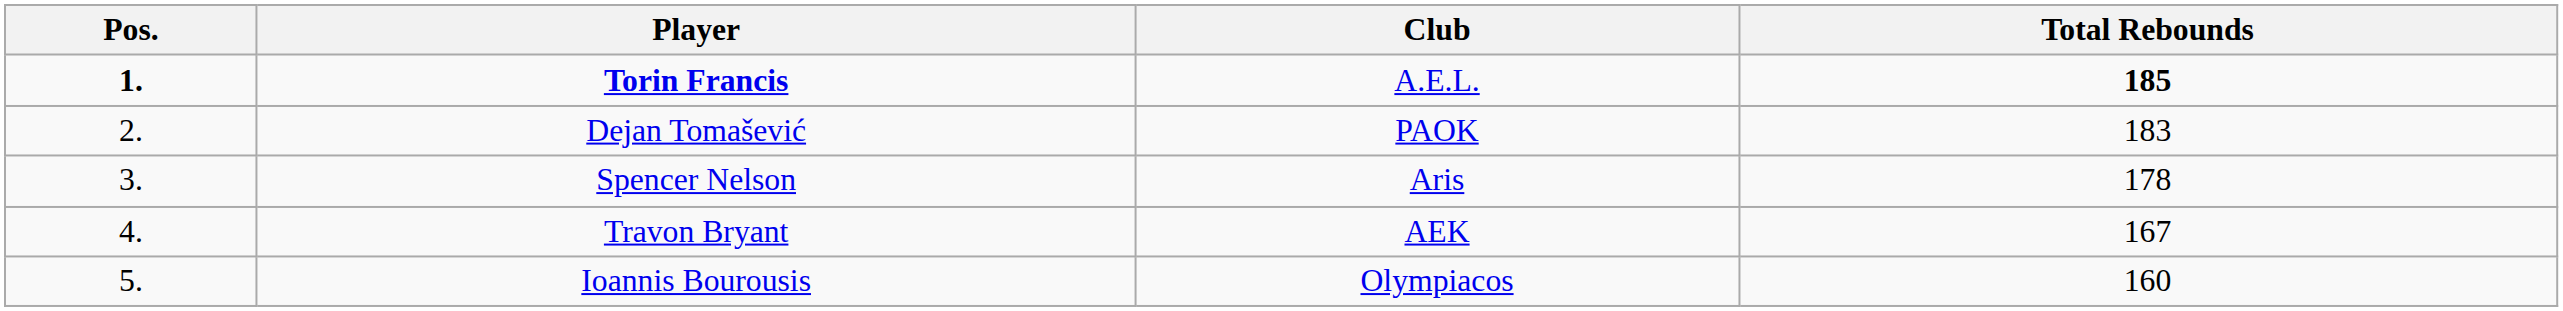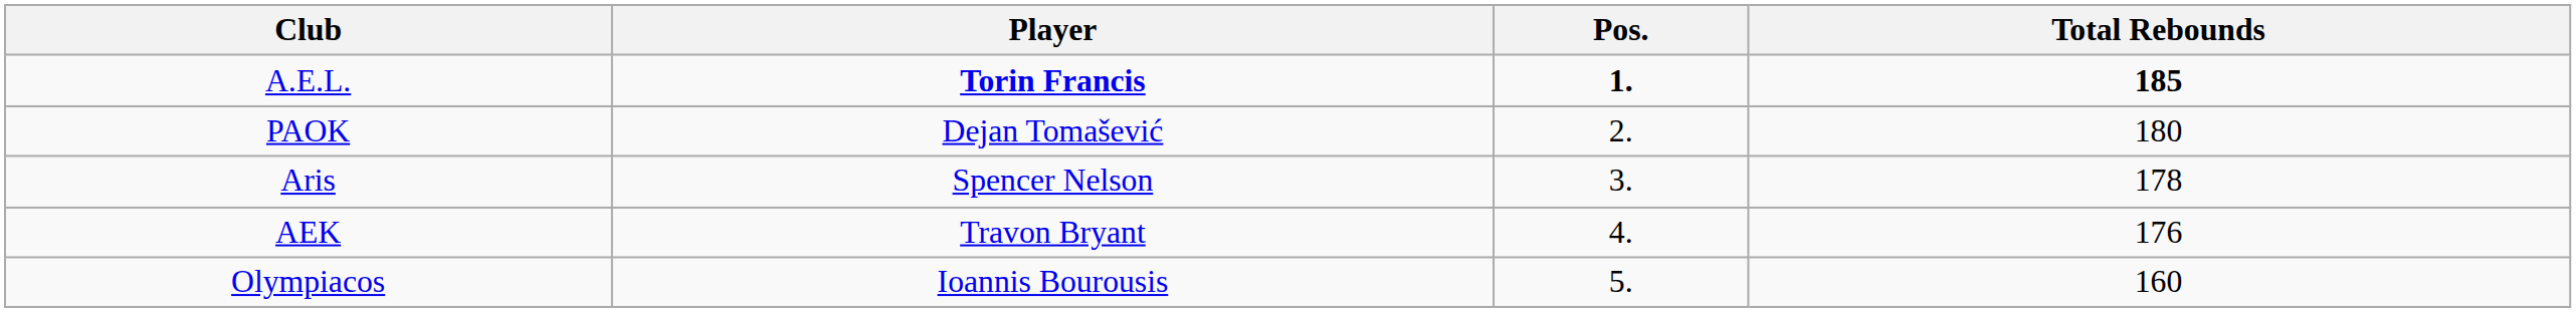columns swapped: Pos. <-> Club
Dejan Tomašević | Total Rebounds: 183 -> 180
Travon Bryant | Total Rebounds: 167 -> 176
